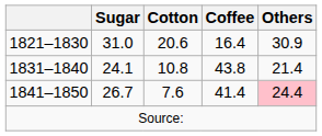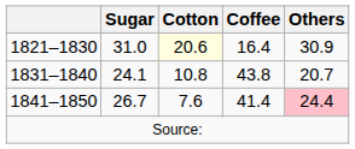1821–1830 | Cotton: no background -> lightyellow background
1831–1840 | Others: 21.4 -> 20.7
